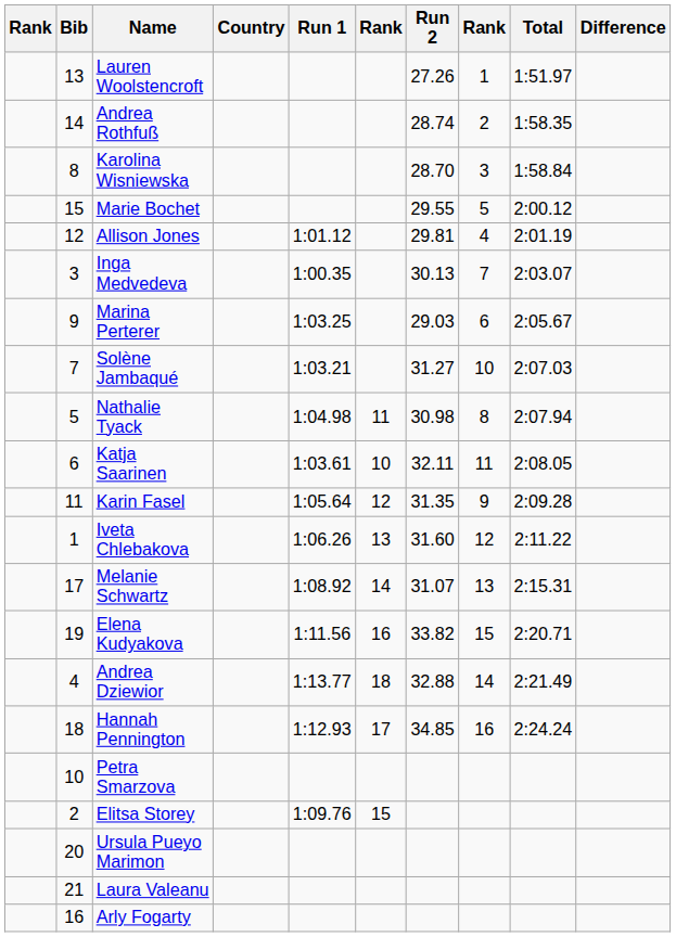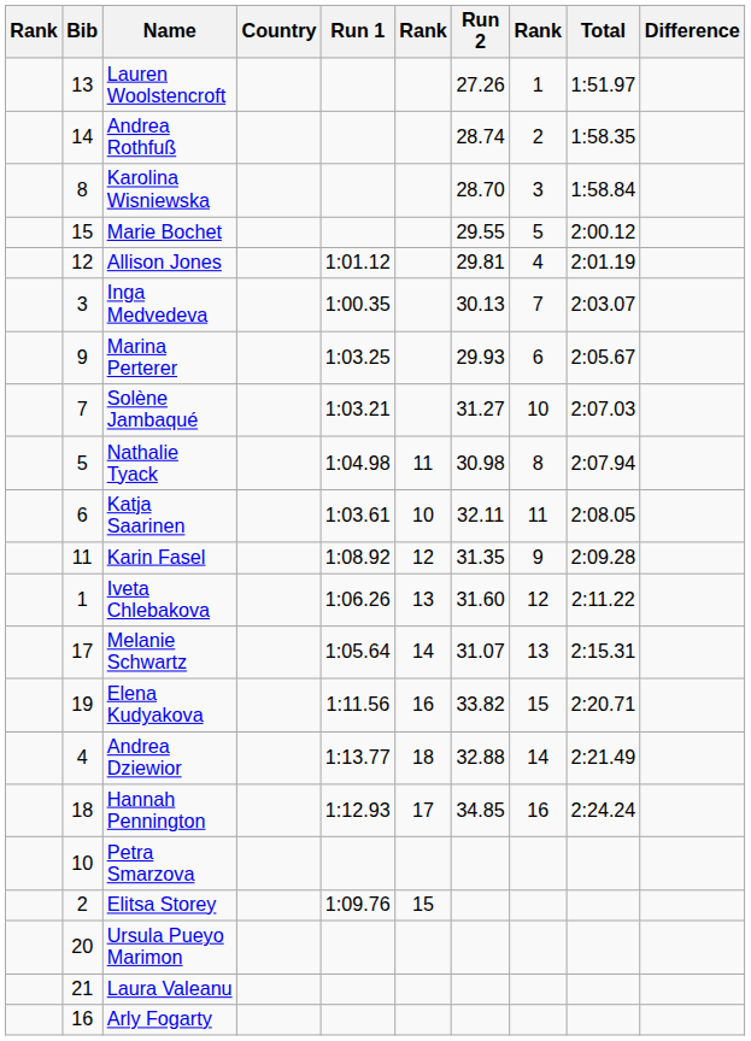Marina Perterer | Run 2: 29.03 -> 29.93
Karin Fasel | Run 1: 1:05.64 -> 1:08.92
Melanie Schwartz | Run 1: 1:08.92 -> 1:05.64
